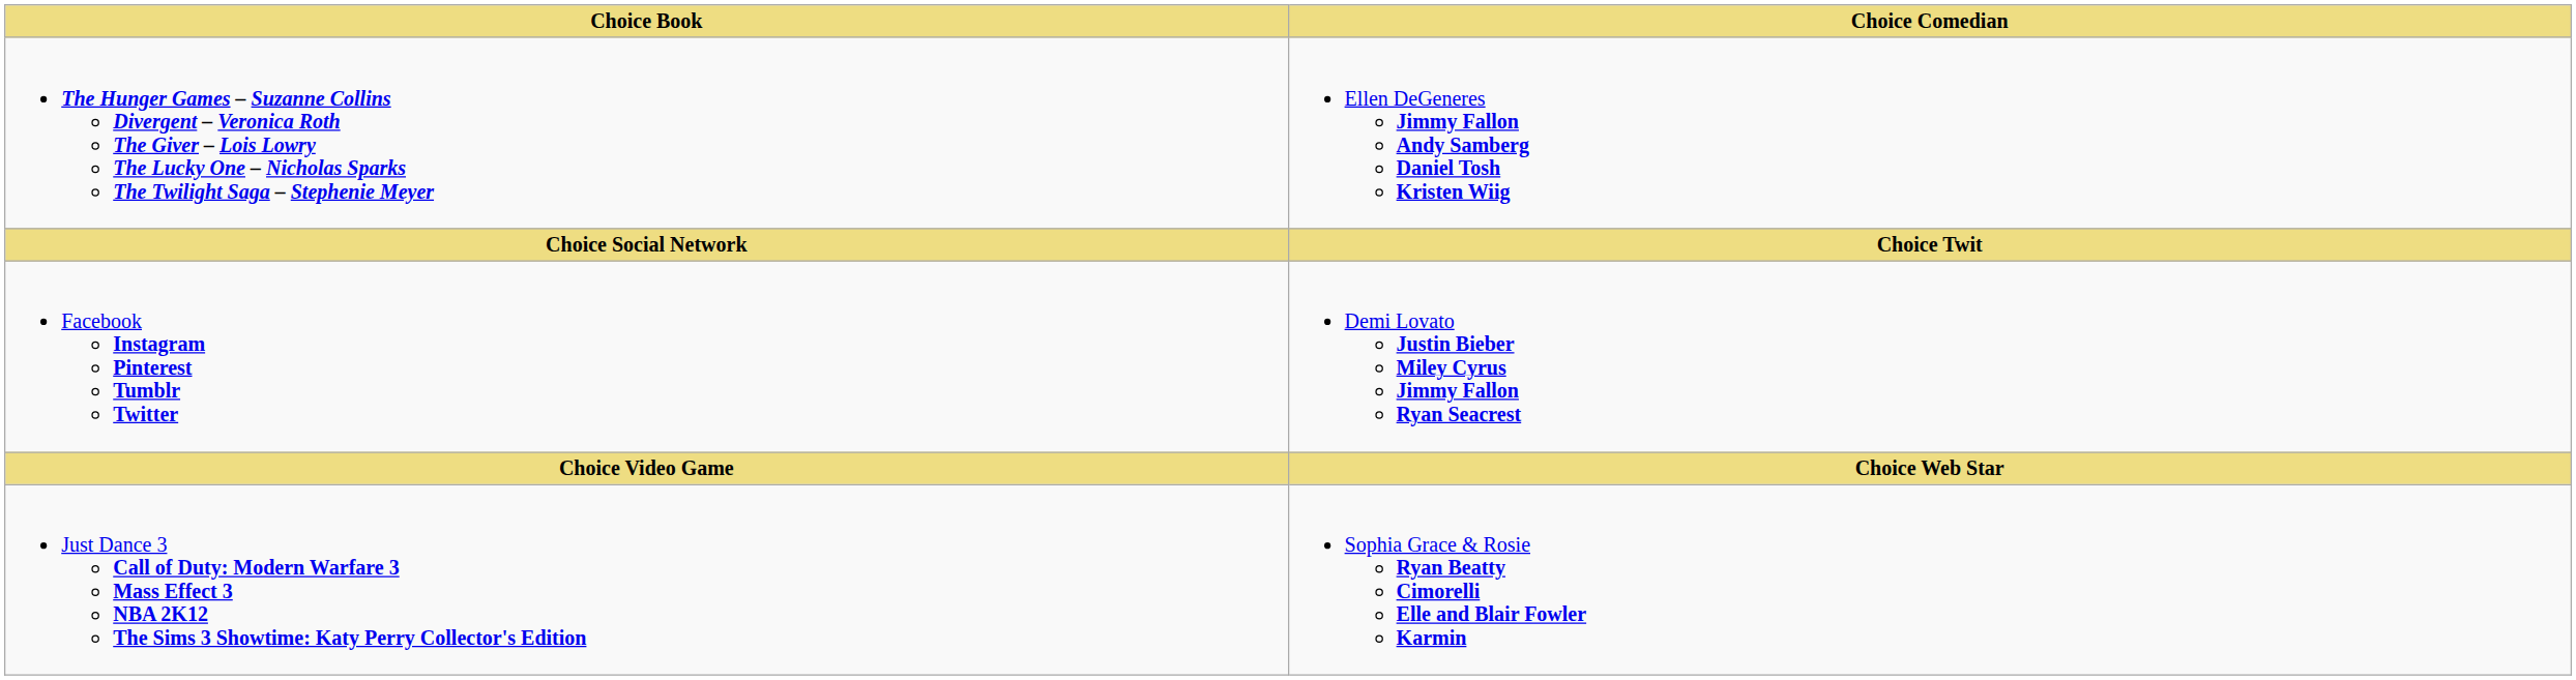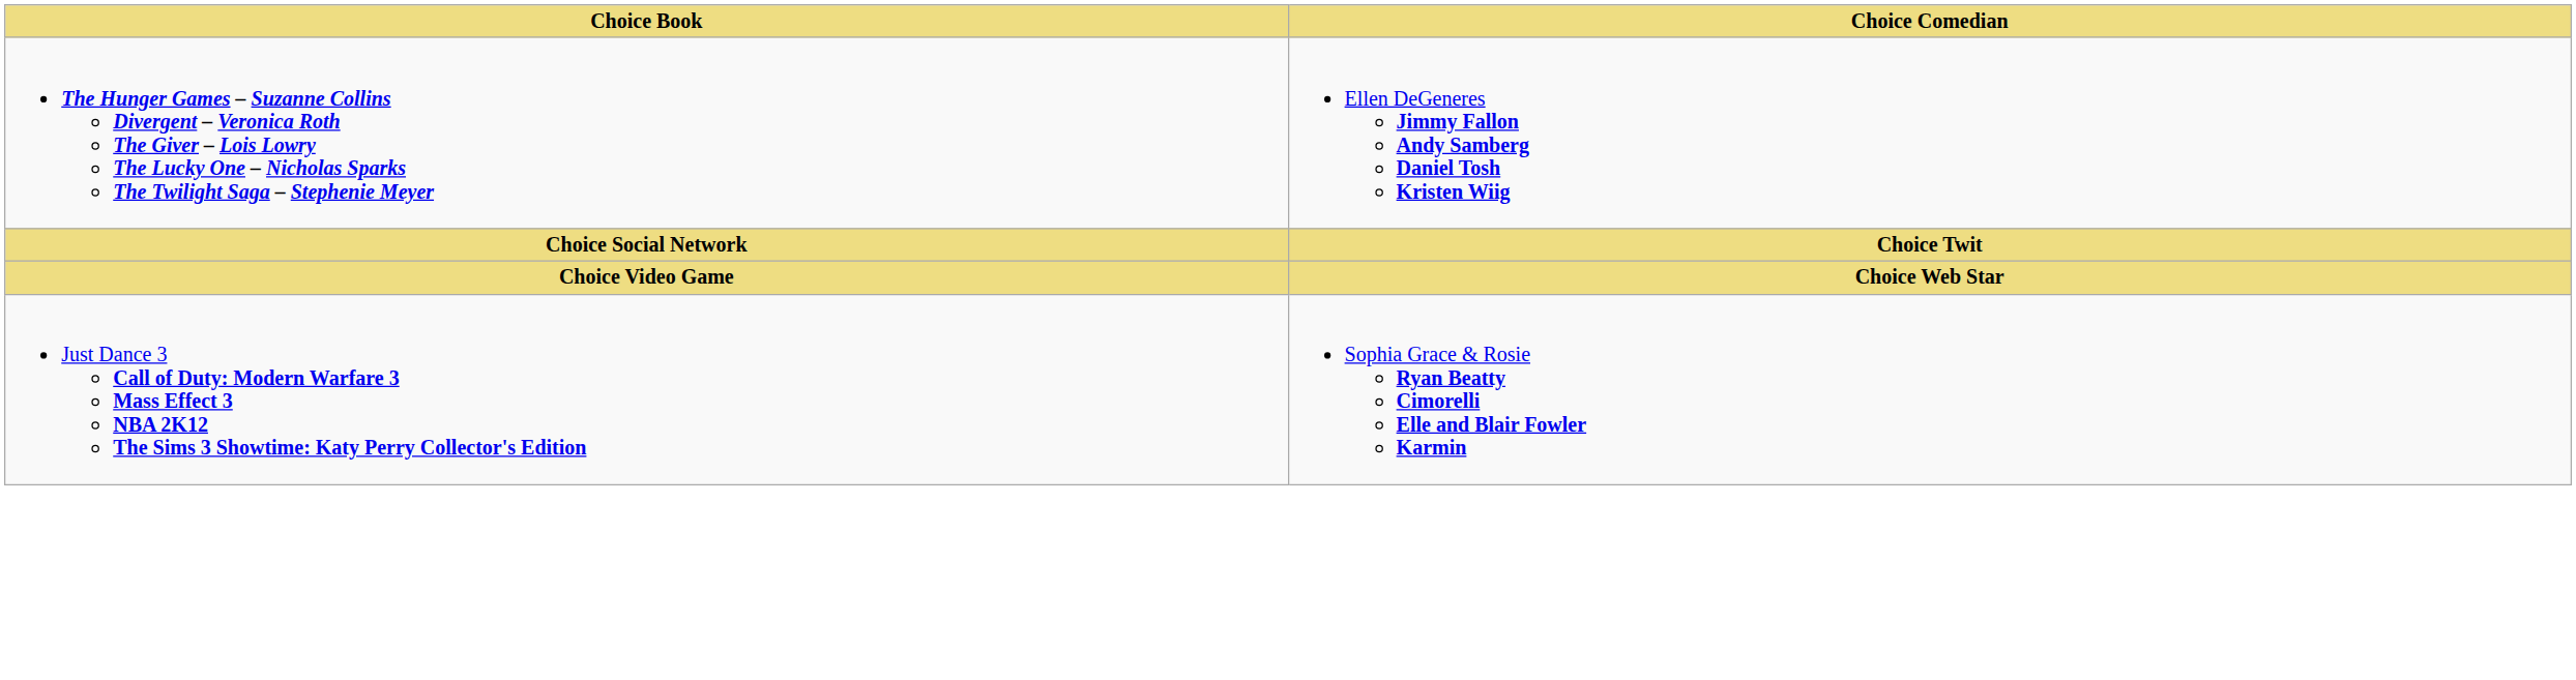- row: Facebook Instagram Pinterest Tumblr Twitter | Demi Lovato Justin Bieber Miley Cyrus Jimmy Fallon Ryan Seacrest
